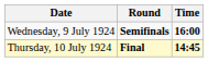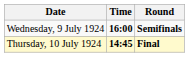columns swapped: Time <-> Round
